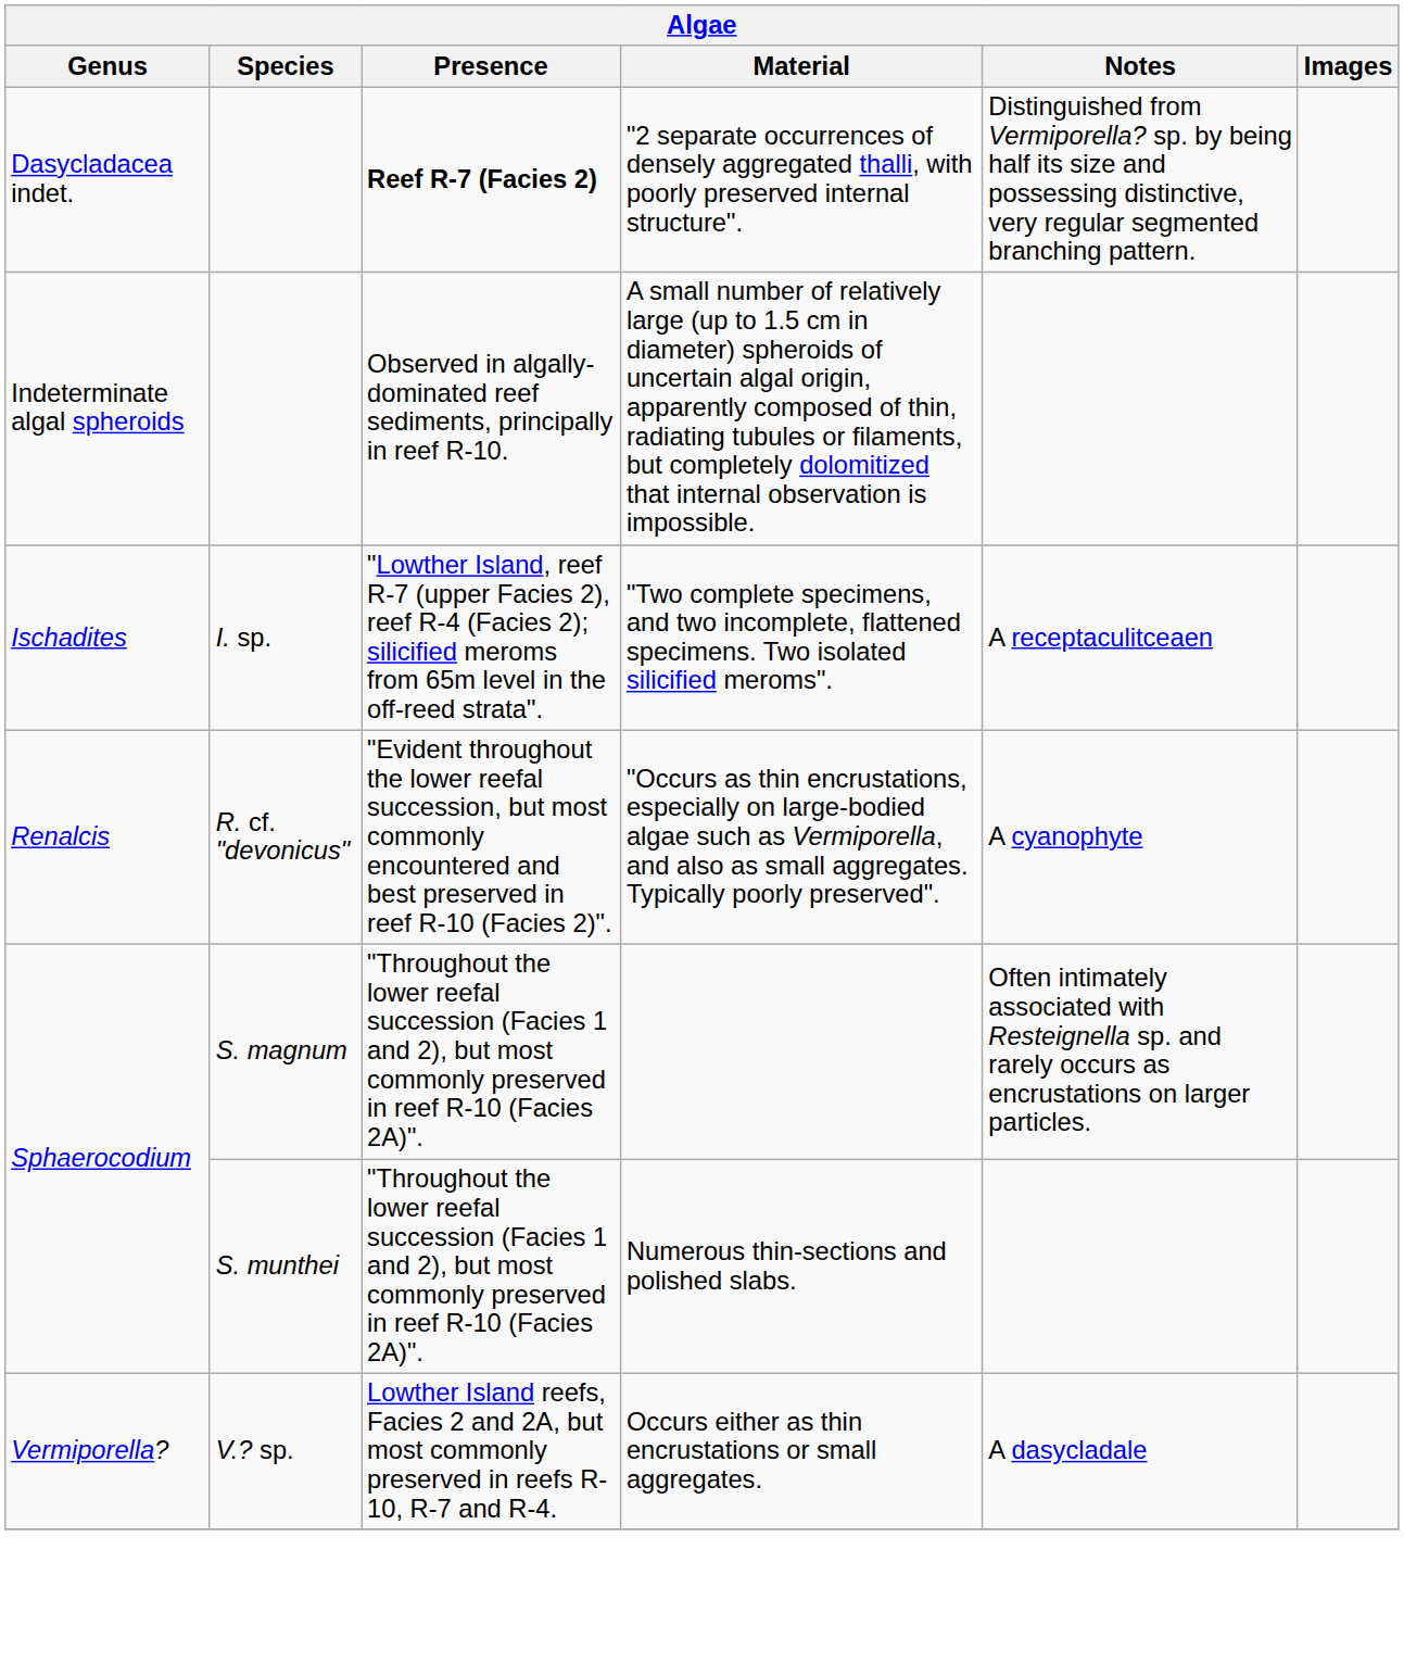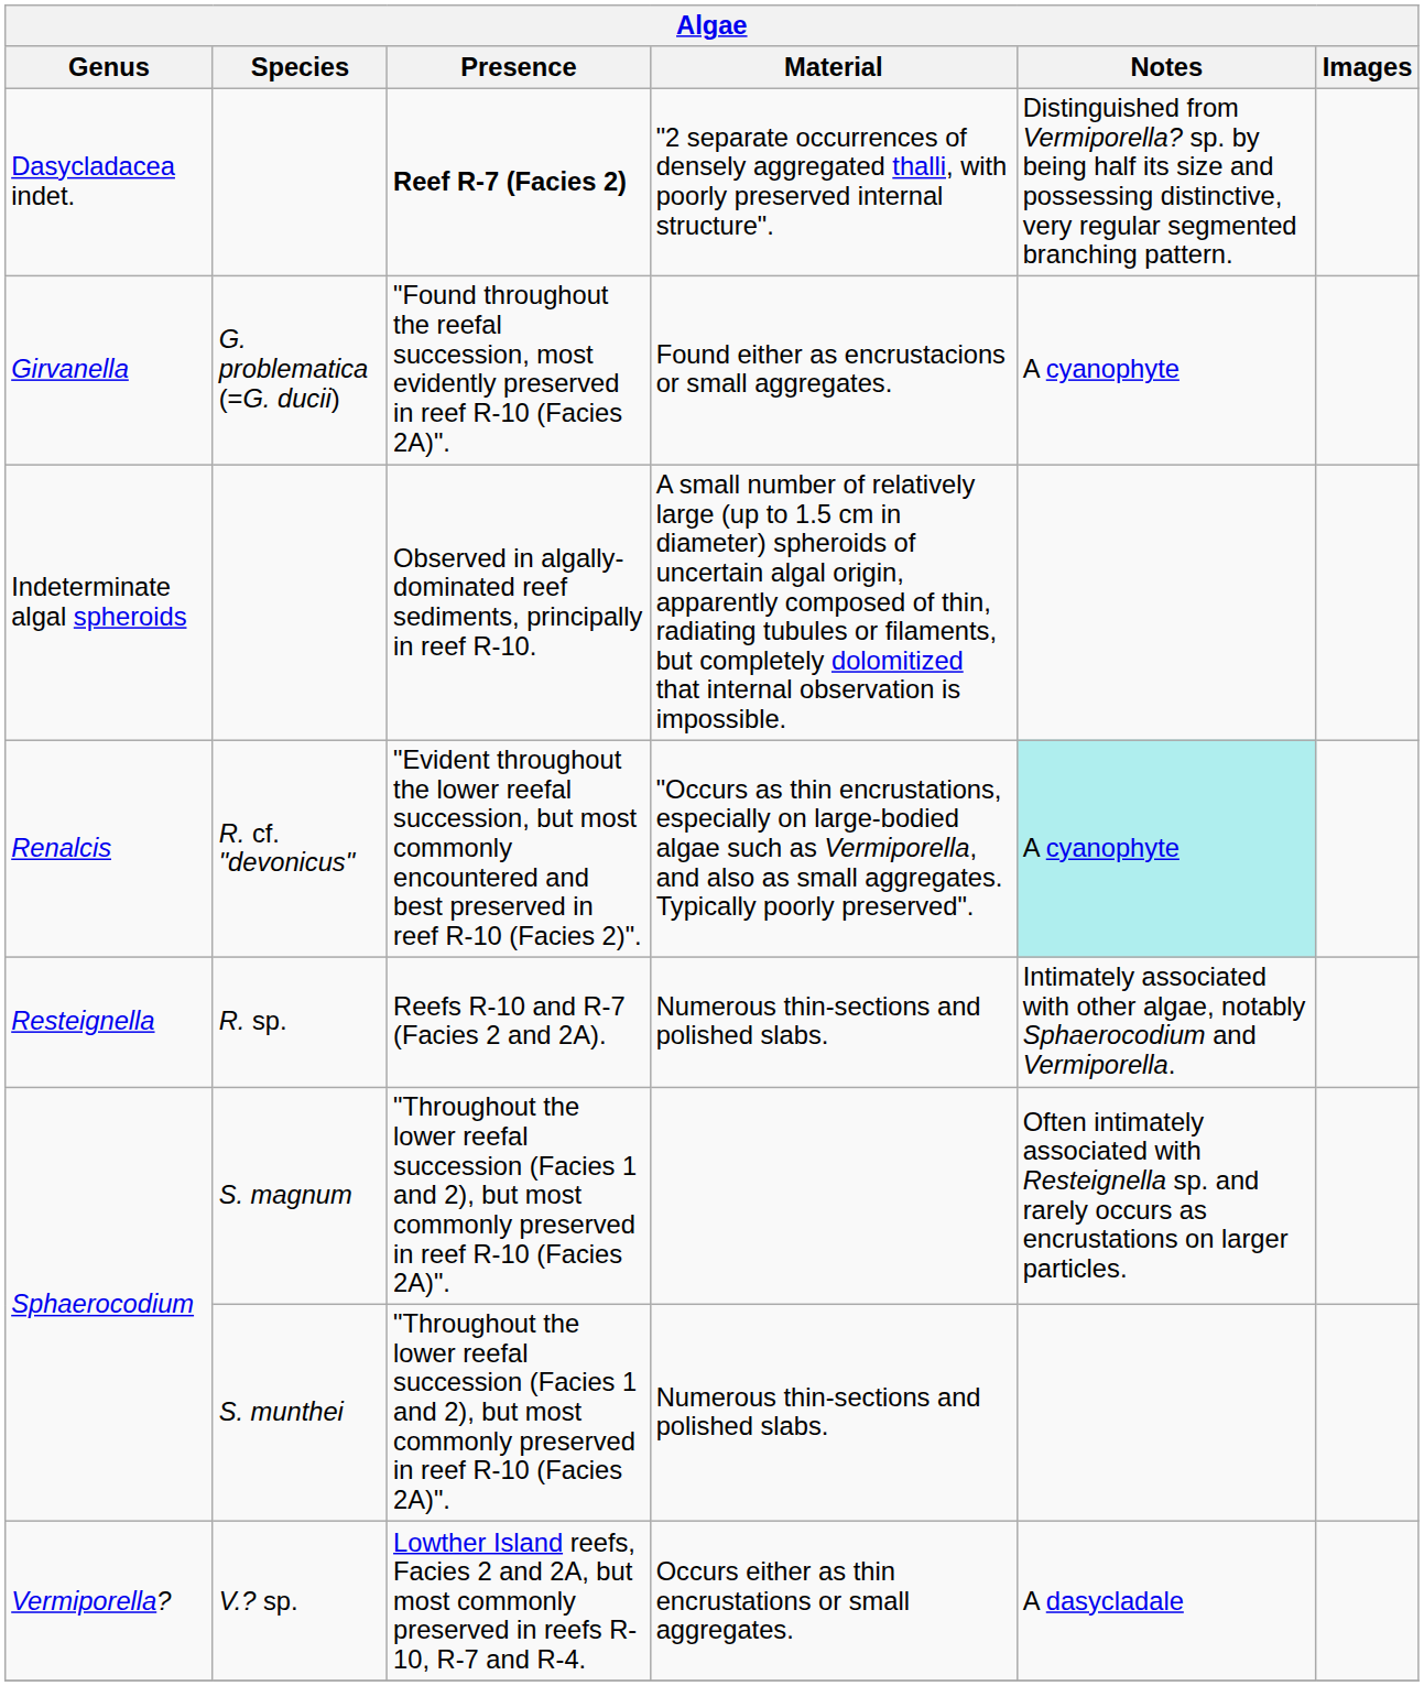+ row: Girvanella | G. problematica (=G. ducii) | "Found throughout the reefal succession, most evidently preserved in reef R-10 (Facies 2A)". | Found either as encrustacions or small aggregates. | A cyanophyte
- row: Ischadites | I. sp. | "Lowther Island, reef R-7 (upper Facies 2), reef R-4 (Facies 2); silicified meroms from 65m level in the off-reed strata". | "Two complete specimens, and two incomplete, flattened specimens. Two isolated silicified meroms". | A receptaculitceaen
Renalcis | Notes: no background -> paleturquoise background
+ row: Resteignella | R. sp. | Reefs R-10 and R-7 (Facies 2 and 2A). | Numerous thin-sections and polished slabs. | Intimately associated with other algae, notably Sphaerocodium and Vermiporella.
